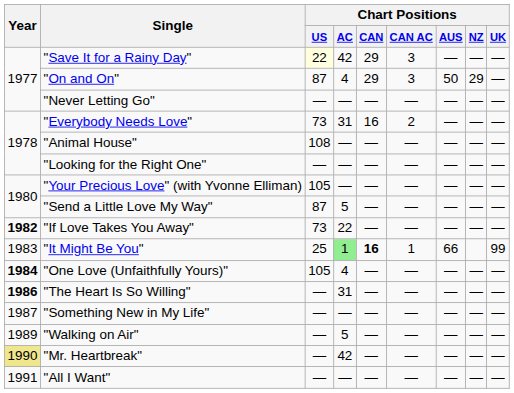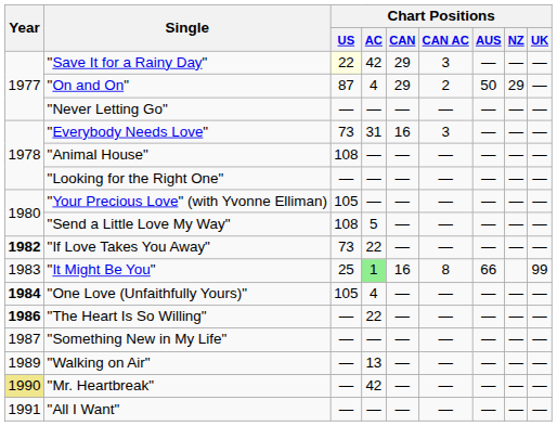"On and On" | Chart Positions / CAN AC: 3 -> 2
"Everybody Needs Love" | Chart Positions / CAN AC: 2 -> 3
"Send a Little Love My Way" | Chart Positions / US: 87 -> 108
"It Might Be You" | Chart Positions / CAN: bold -> normal
"It Might Be You" | Chart Positions / CAN AC: 1 -> 8
"The Heart Is So Willing" | Chart Positions / AC: 31 -> 22
"Walking on Air" | Chart Positions / AC: 5 -> 13
